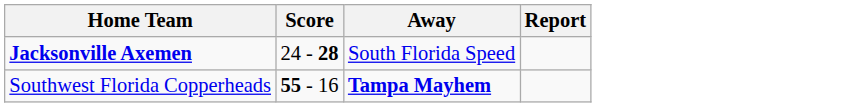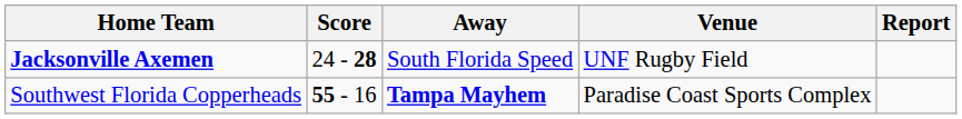+ column: Venue | UNF Rugby Field | Paradise Coast Sports Complex
